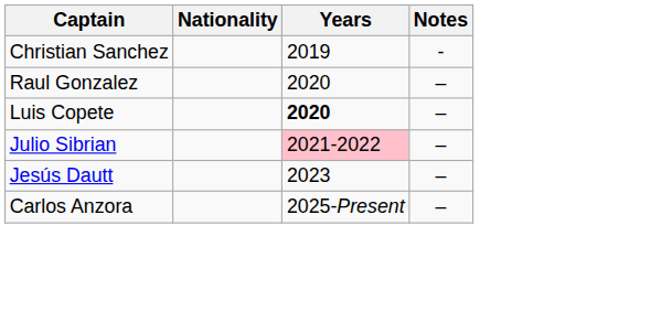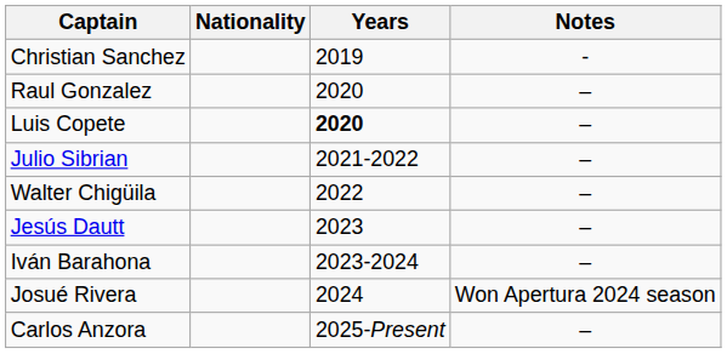Julio Sibrian | Years: pink background -> no background
+ row: Walter Chigüila | 2022 | –
+ row: Iván Barahona | 2023-2024 | –
+ row: Josué Rivera | 2024 | Won Apertura 2024 season
